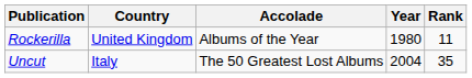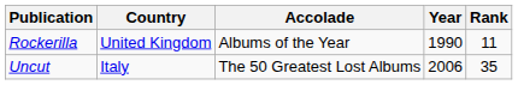Rockerilla | Year: 1980 -> 1990
Uncut | Year: 2004 -> 2006
